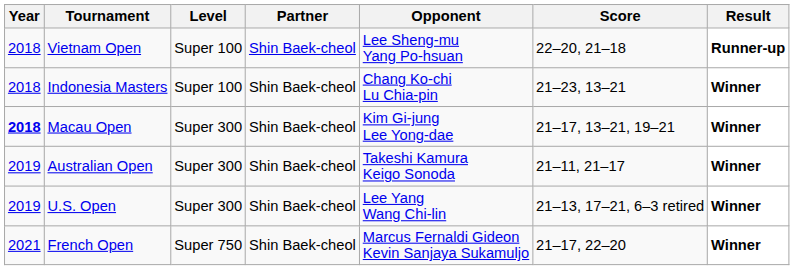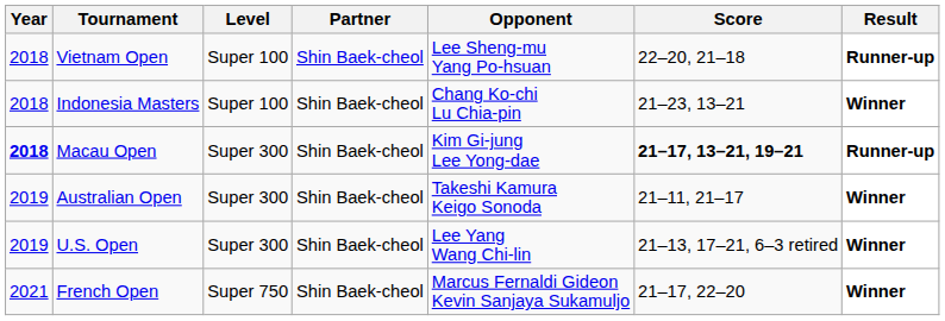Macau Open | Score: normal -> bold
Macau Open | Result: Winner -> Runner-up
